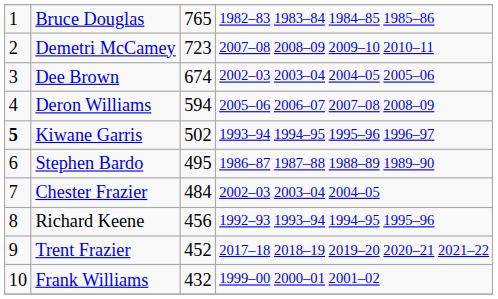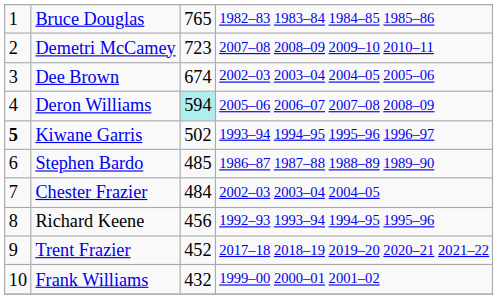Deron Williams | column 3: no background -> paleturquoise background
Stephen Bardo | column 3: 495 -> 485
